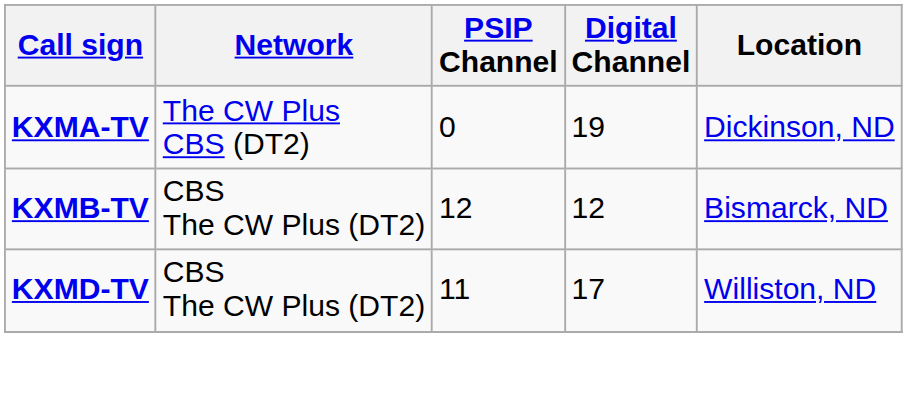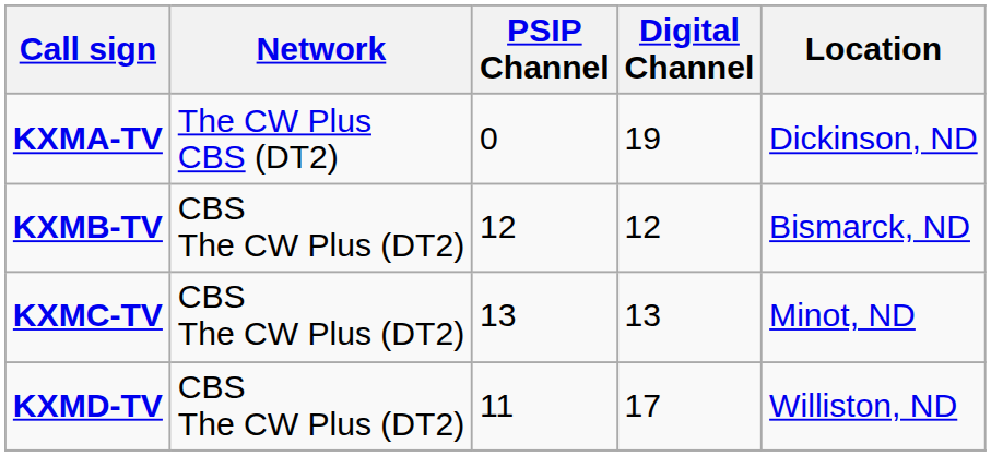+ row: KXMC-TV | CBS The CW Plus (DT2) | 13 | 13 | Minot, ND
